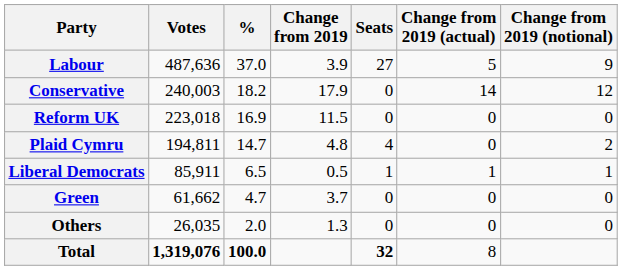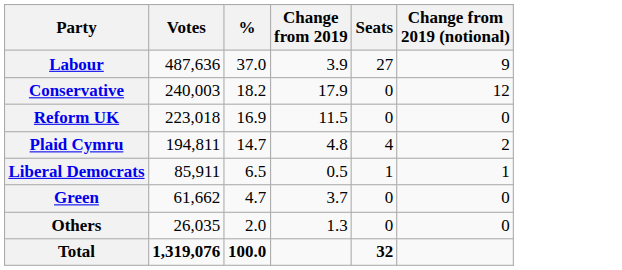- column: Change from 2019 (actual) | 5 | 14 | 0 | 0 | 1 | 0 | 0 | 8
